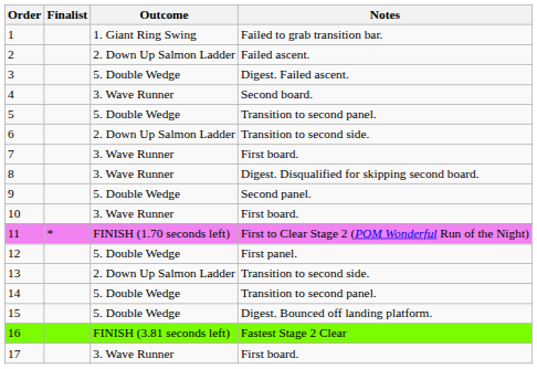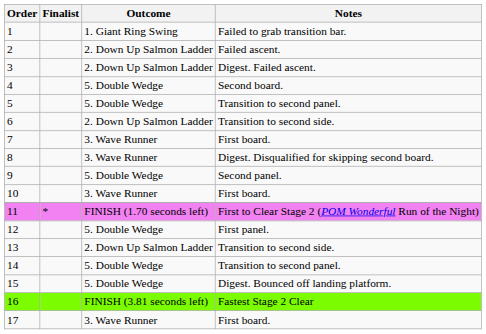3 | Outcome: 5. Double Wedge -> 2. Down Up Salmon Ladder
4 | Outcome: 3. Wave Runner -> 5. Double Wedge
